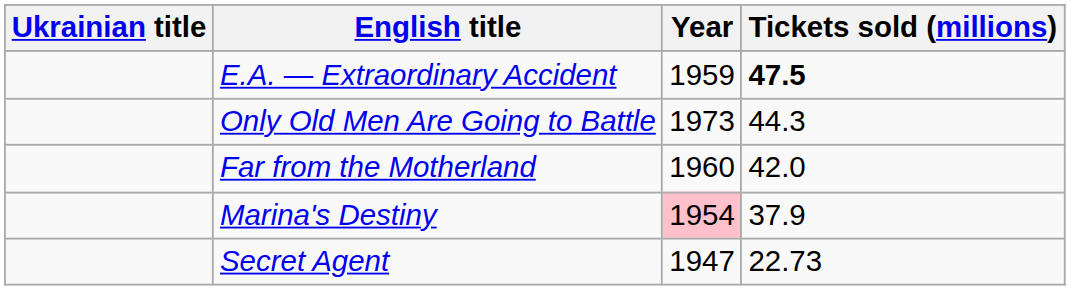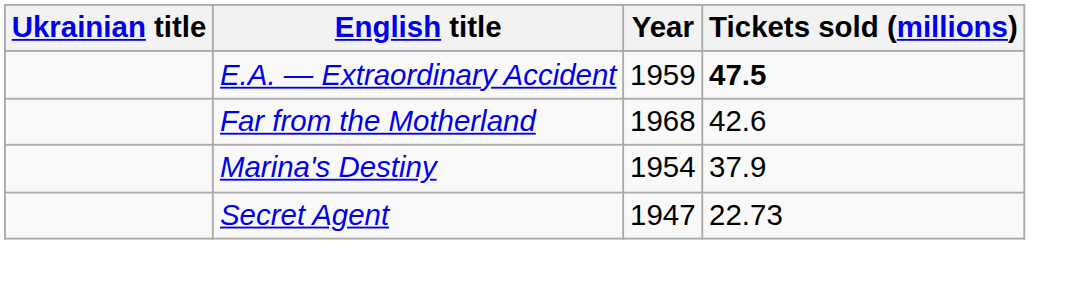- row: Only Old Men Are Going to Battle | 1973 | 44.3
Far from the Motherland | Year: 1960 -> 1968
Far from the Motherland | Tickets sold (millions): 42.0 -> 42.6
Marina's Destiny | Year: pink background -> no background
